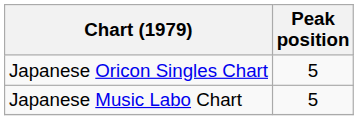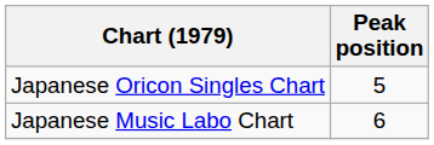Japanese Music Labo Chart | Peak position: 5 -> 6
